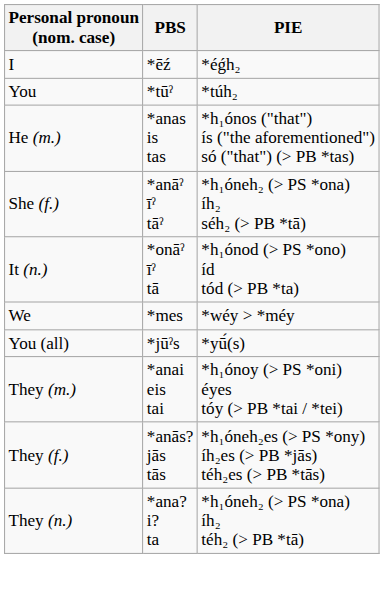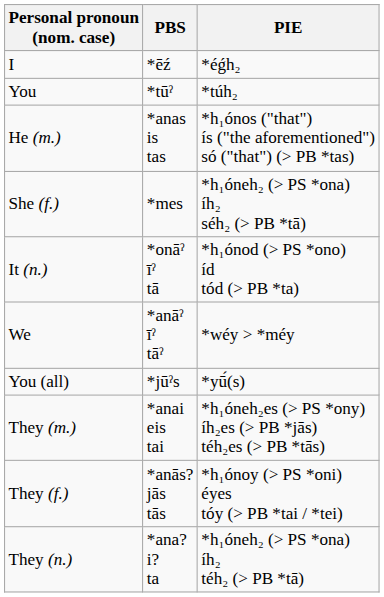She (f.) | PBS: *anāˀ īˀ tāˀ -> *mes
We | PBS: *mes -> *anāˀ īˀ tāˀ
They (m.) | PIE: *h₁ónoy (> PS *oni) éyes tóy (> PB *tai / *tei) -> *h₁óneh₂es (> PS *ony) íh₂es (> PB *jās) téh₂es (> PB *tās)
They (f.) | PIE: *h₁óneh₂es (> PS *ony) íh₂es (> PB *jās) téh₂es (> PB *tās) -> *h₁ónoy (> PS *oni) éyes tóy (> PB *tai / *tei)
